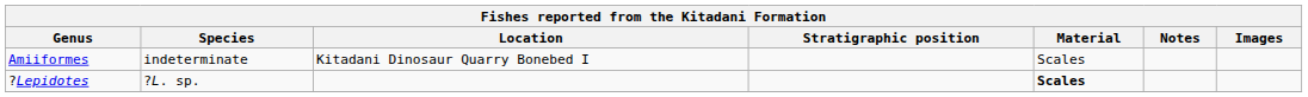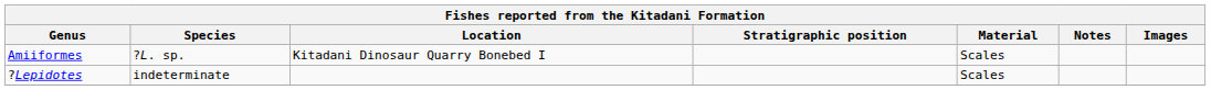Amiiformes | Species: indeterminate -> ?L. sp.
?Lepidotes | Species: ?L. sp. -> indeterminate
?Lepidotes | Material: bold -> normal
